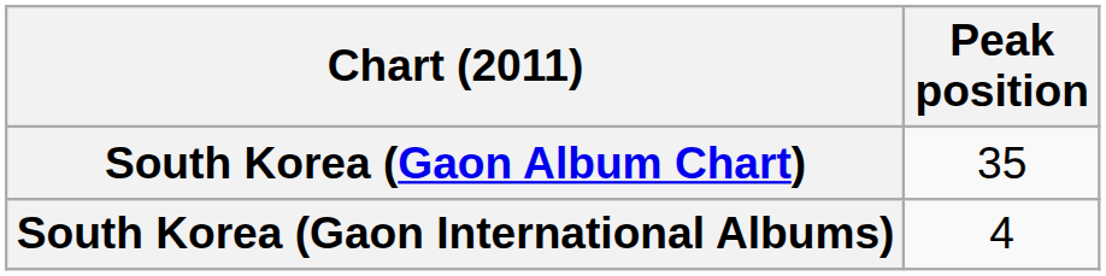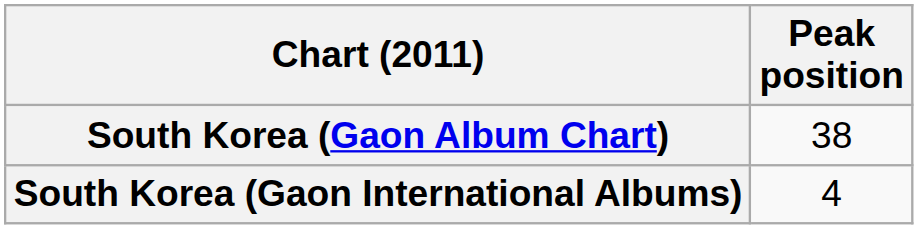South Korea (Gaon Album Chart) | Peak position: 35 -> 38
